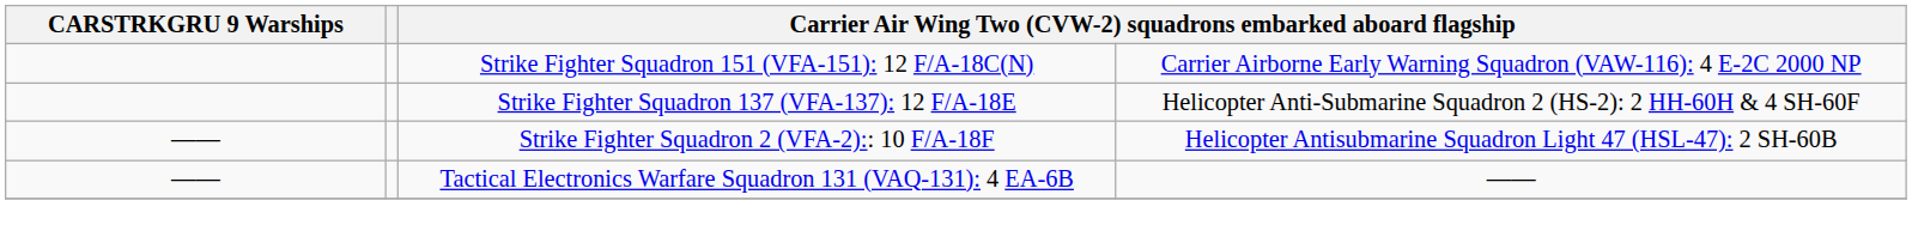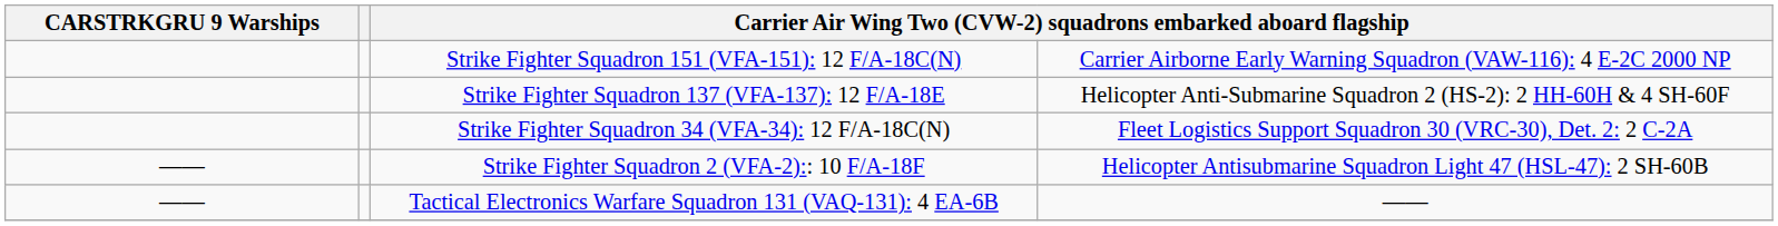+ row: Strike Fighter Squadron 34 (VFA-34): 12 F/A-18C(N) | Fleet Logistics Support Squadron 30 (VRC-30), Det. 2: 2 C-2A
